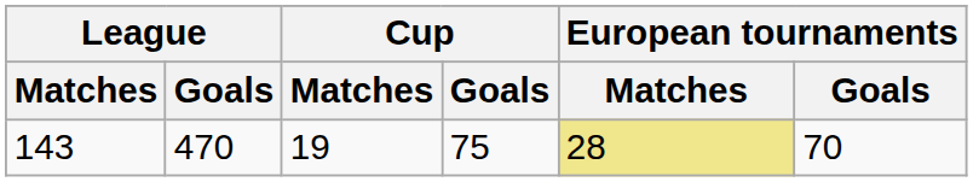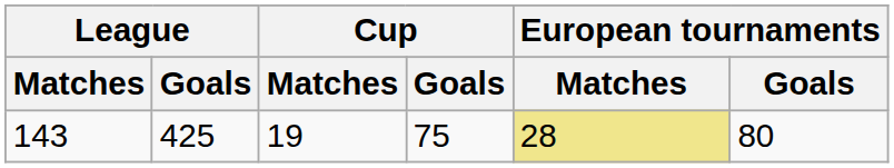143 | League / Goals: 470 -> 425
143 | European tournaments / Goals: 70 -> 80
